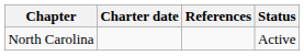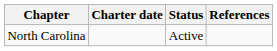columns swapped: Status <-> References
